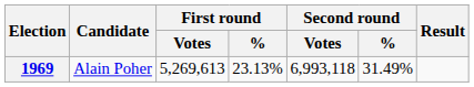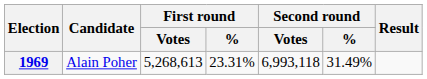1969 | First round / Votes: 5,269,613 -> 5,268,613
1969 | First round / %: 23.13% -> 23.31%
